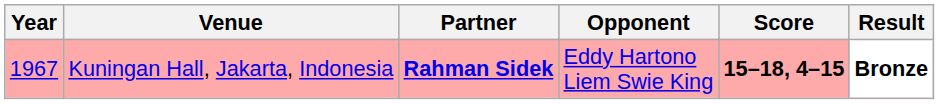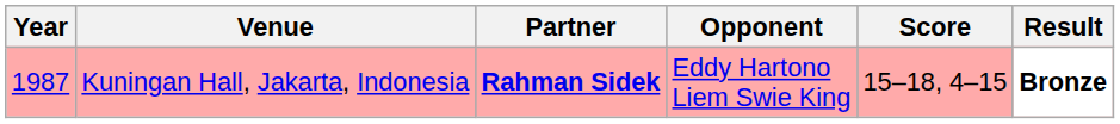Kuningan Hall, Jakarta, Indonesia | Year: 1967 -> 1987
Kuningan Hall, Jakarta, Indonesia | Score: bold -> normal
